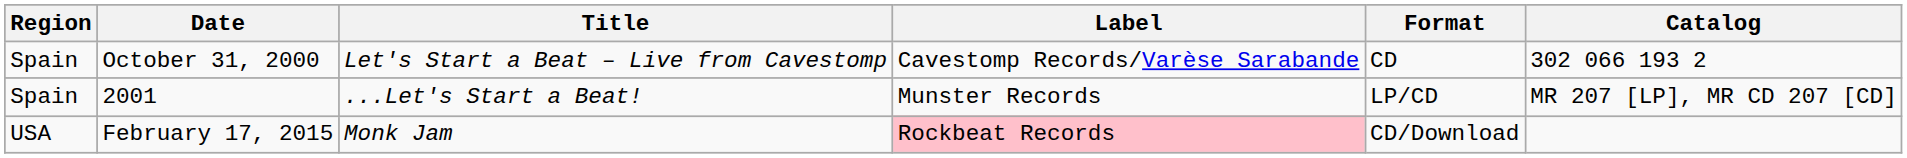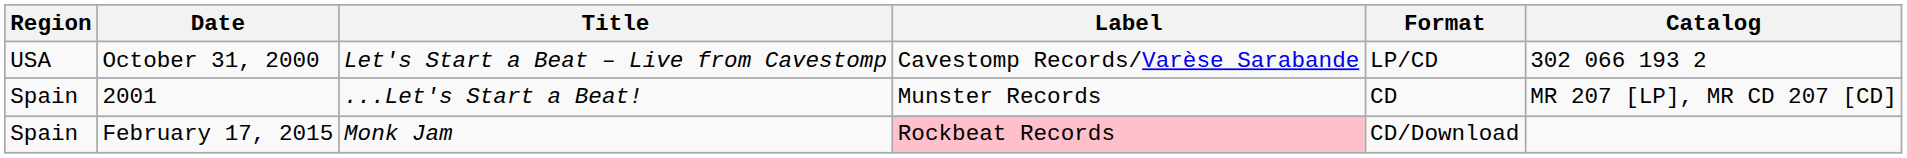October 31, 2000 | Region: Spain -> USA
October 31, 2000 | Format: CD -> LP/CD
2001 | Format: LP/CD -> CD
February 17, 2015 | Region: USA -> Spain
